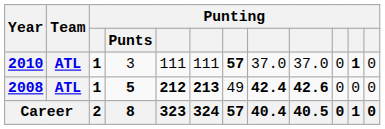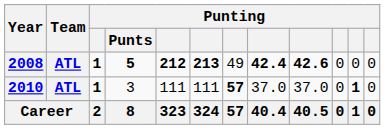rows swapped: 2008 <-> 2010
